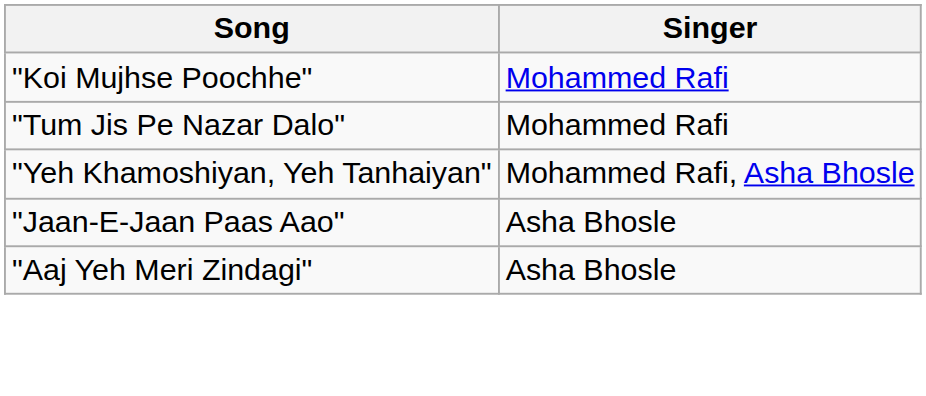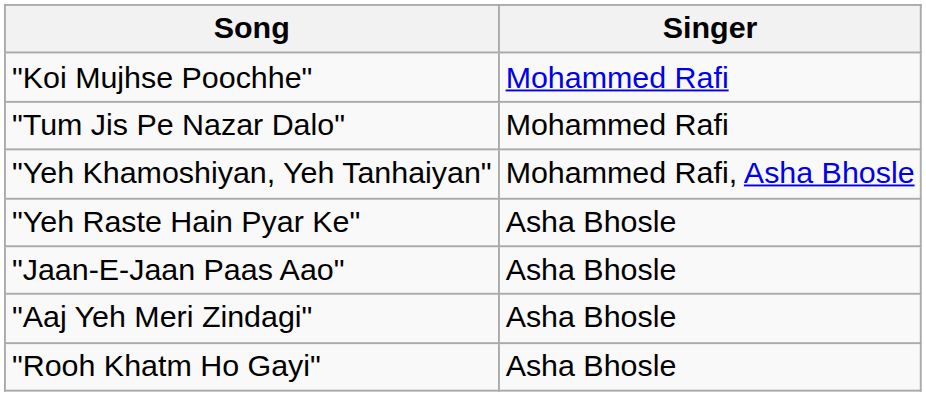+ row: "Yeh Raste Hain Pyar Ke" | Asha Bhosle
+ row: "Rooh Khatm Ho Gayi" | Asha Bhosle
